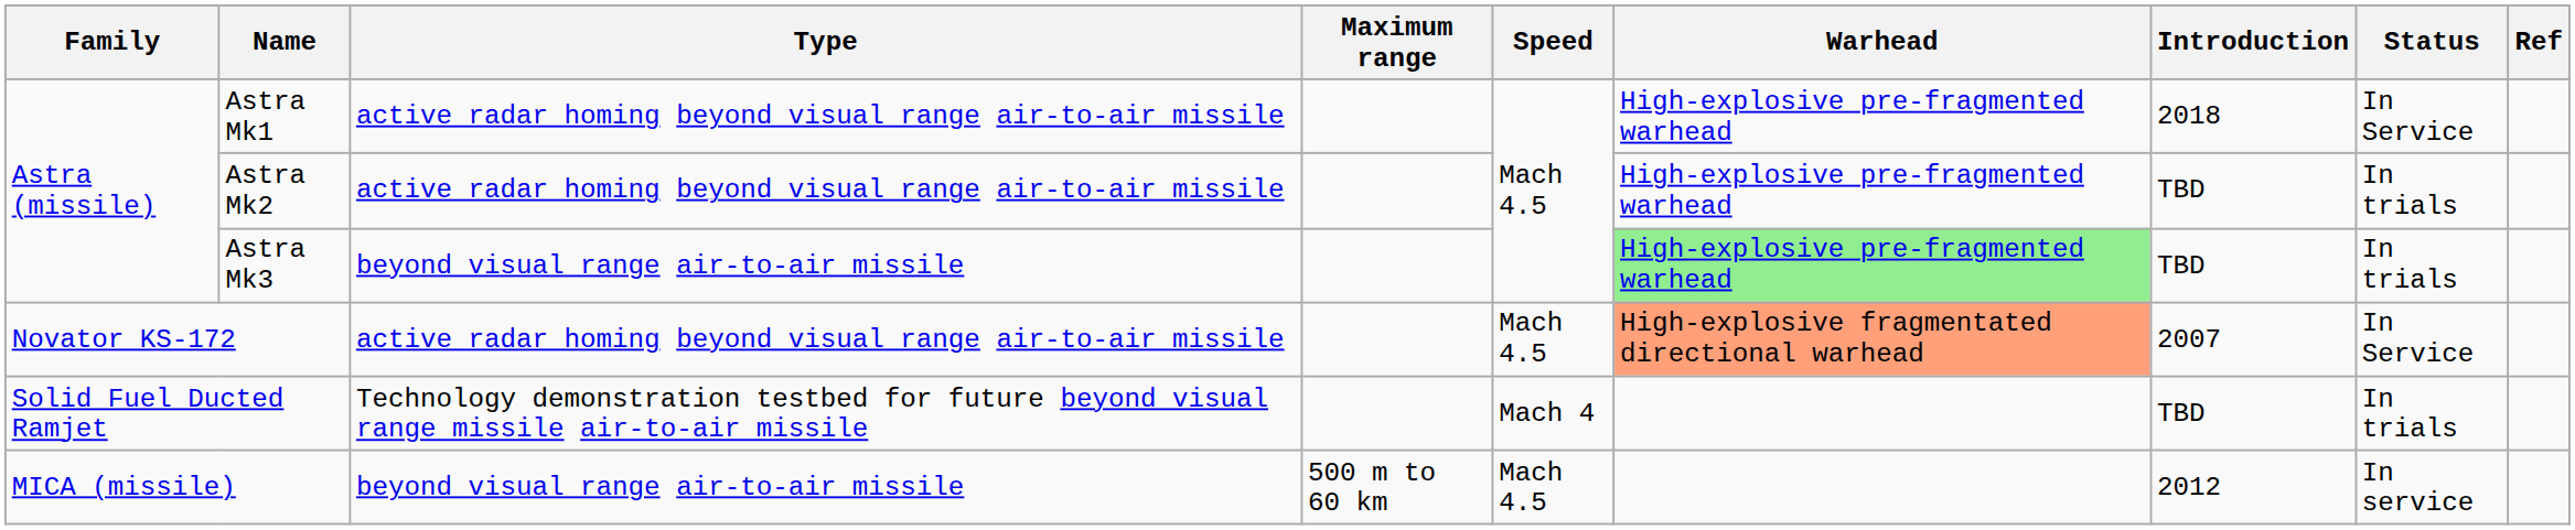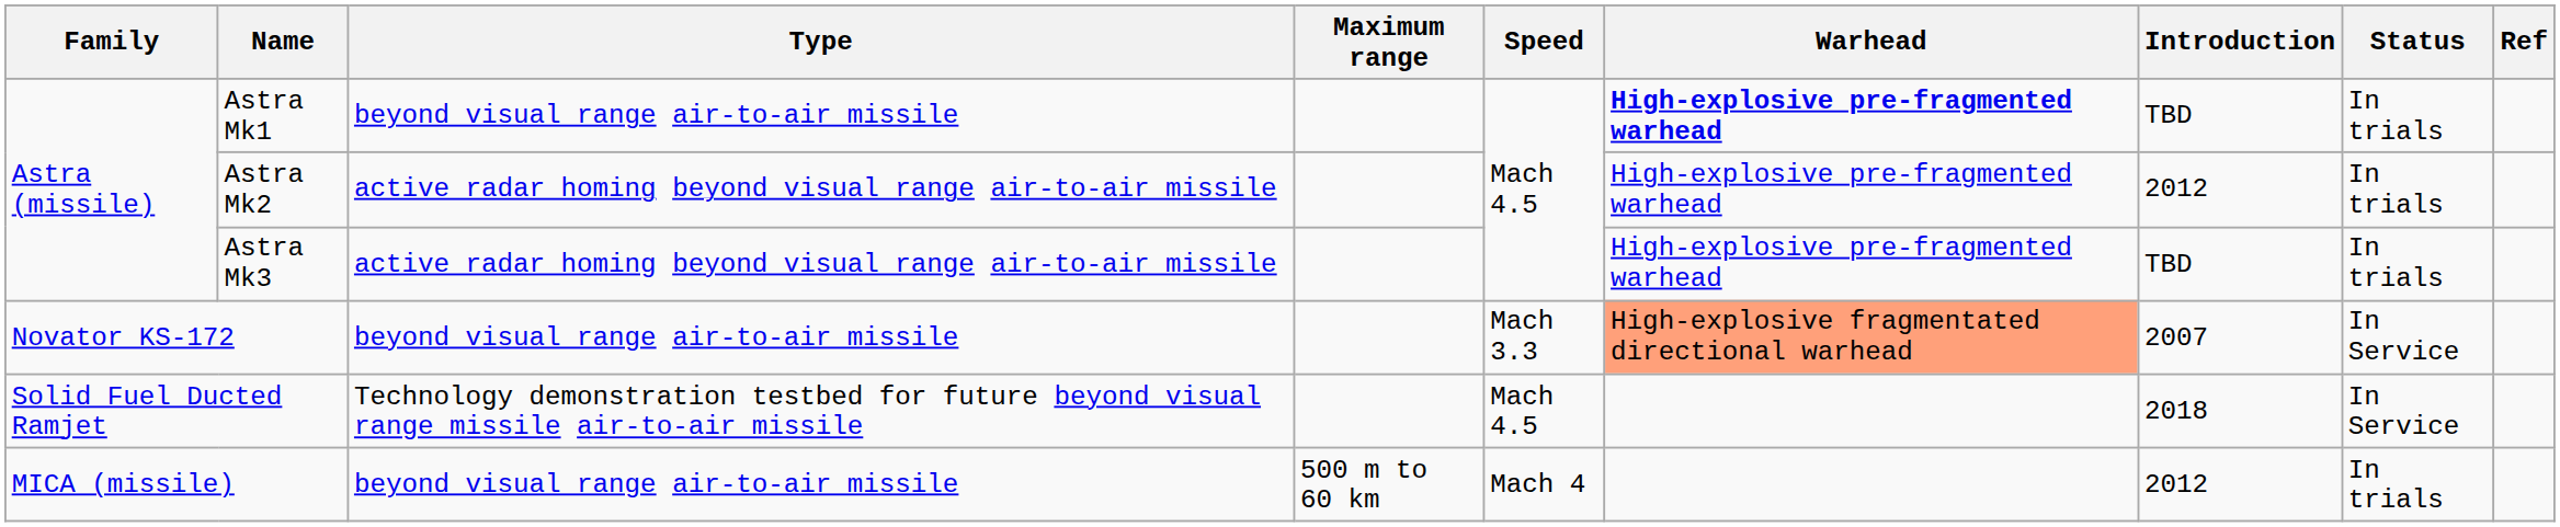Astra Mk1 | Type: active radar homing beyond visual range air-to-air missile -> beyond visual range air-to-air missile
Astra Mk1 | Warhead: normal -> bold
Astra Mk1 | Introduction: 2018 -> TBD
Astra Mk1 | Status: In Service -> In trials
Astra Mk2 | Introduction: TBD -> 2012
Astra Mk3 | Type: beyond visual range air-to-air missile -> active radar homing beyond visual range air-to-air missile
Astra Mk3 | Warhead: lightgreen background -> no background
Novator KS-172 | Type: active radar homing beyond visual range air-to-air missile -> beyond visual range air-to-air missile
Novator KS-172 | Speed: Mach 4.5 -> Mach 3.3
Solid Fuel Ducted Ramjet | Speed: Mach 4 -> Mach 4.5
Solid Fuel Ducted Ramjet | Introduction: TBD -> 2018
Solid Fuel Ducted Ramjet | Status: In trials -> In Service
MICA (missile) | Speed: Mach 4.5 -> Mach 4
MICA (missile) | Status: In service -> In trials
